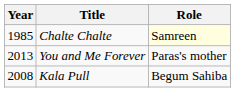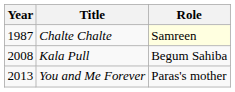Chalte Chalte | Year: 1985 -> 1987
rows swapped: Kala Pull <-> You and Me Forever
